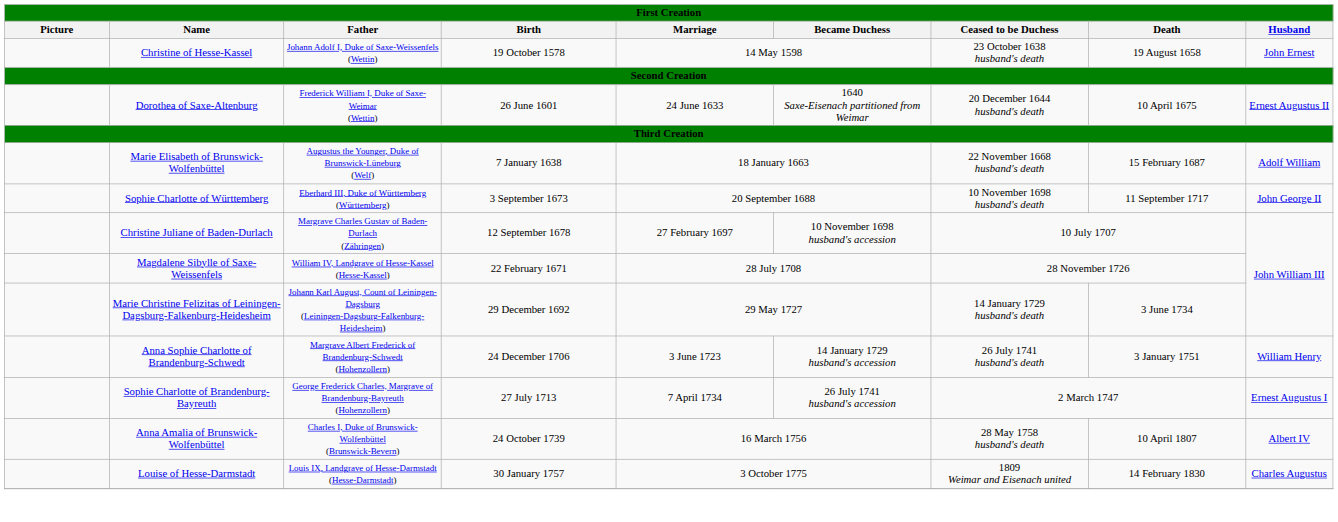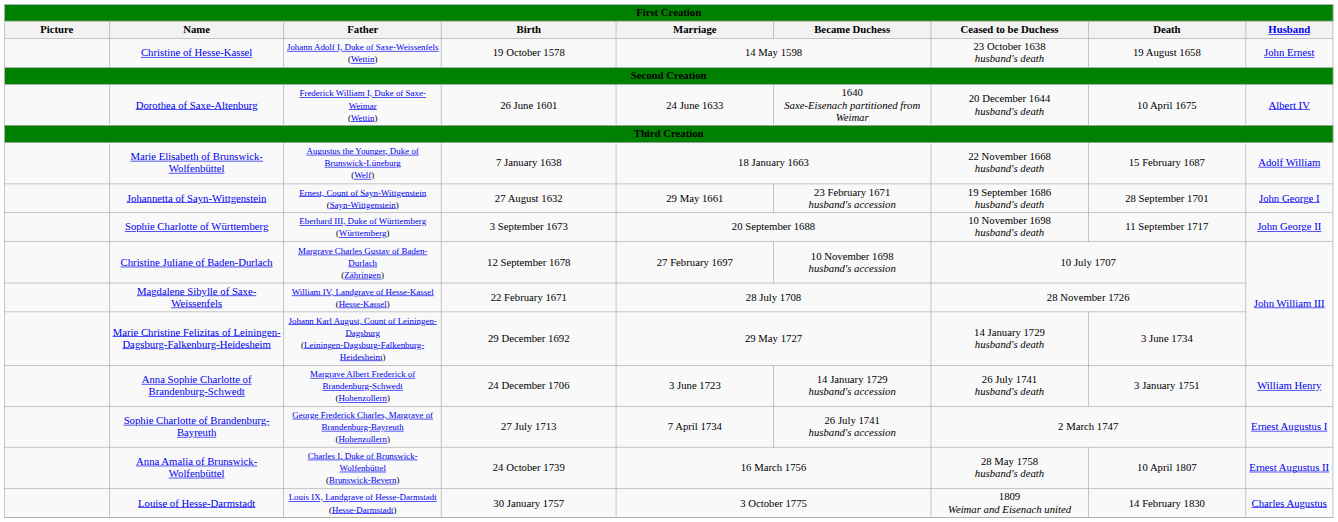Dorothea of Saxe-Altenburg | Husband: Ernest Augustus II -> Albert IV
+ row: Johannetta of Sayn-Wittgenstein | Ernest, Count of Sayn-Wittgenstein (Sayn-Wittgenstein) | 27 August 1632 | 29 May 1661 | 23 February 1671 husband's accession | 19 September 1686 husband's death | 28 September 1701 | John George I
Anna Amalia of Brunswick-Wolfenbüttel | Husband: Albert IV -> Ernest Augustus II
